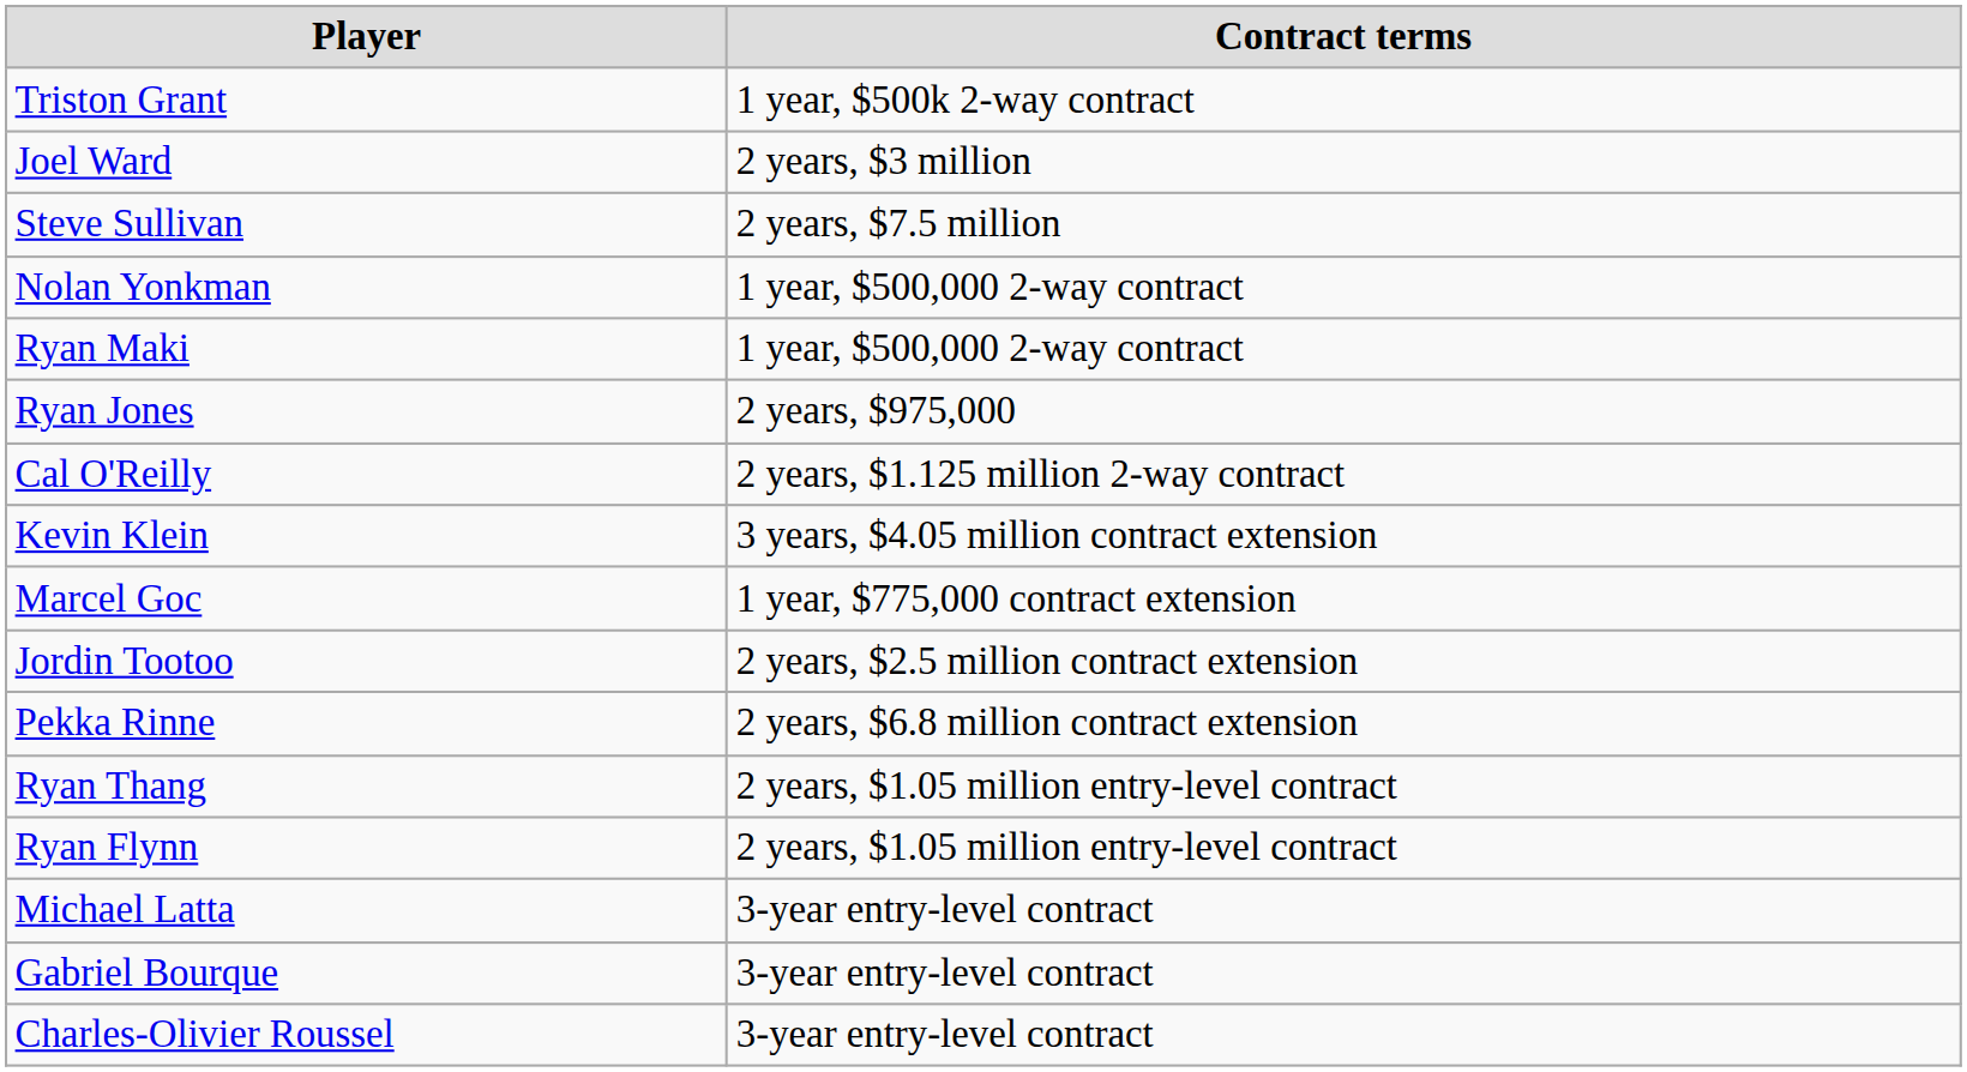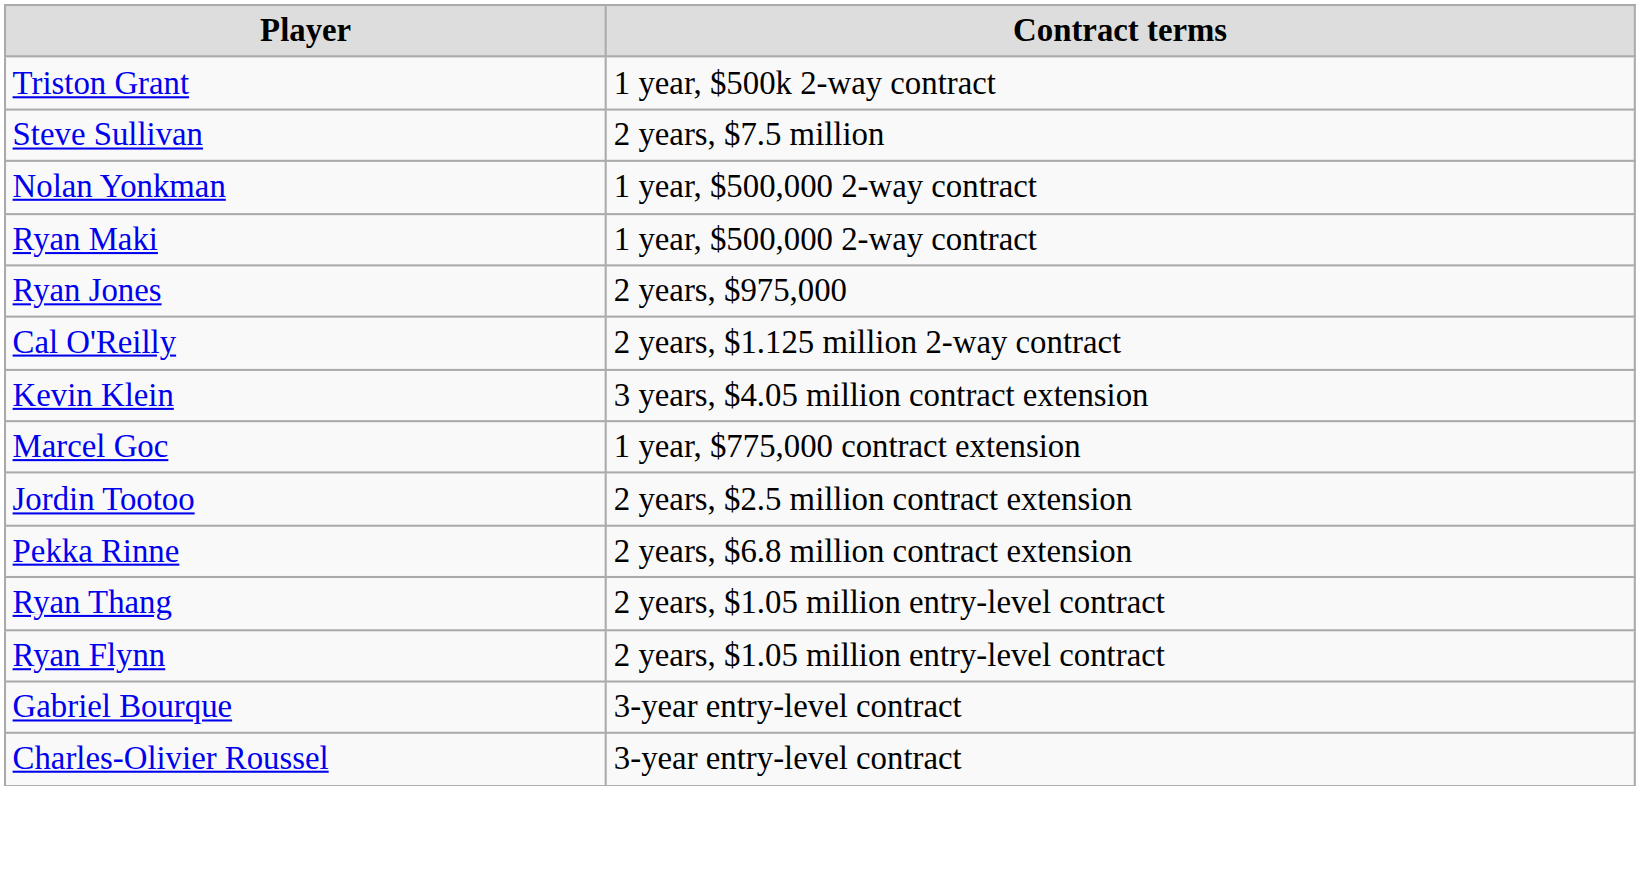- row: Joel Ward | 2 years, $3 million
- row: Michael Latta | 3-year entry-level contract
